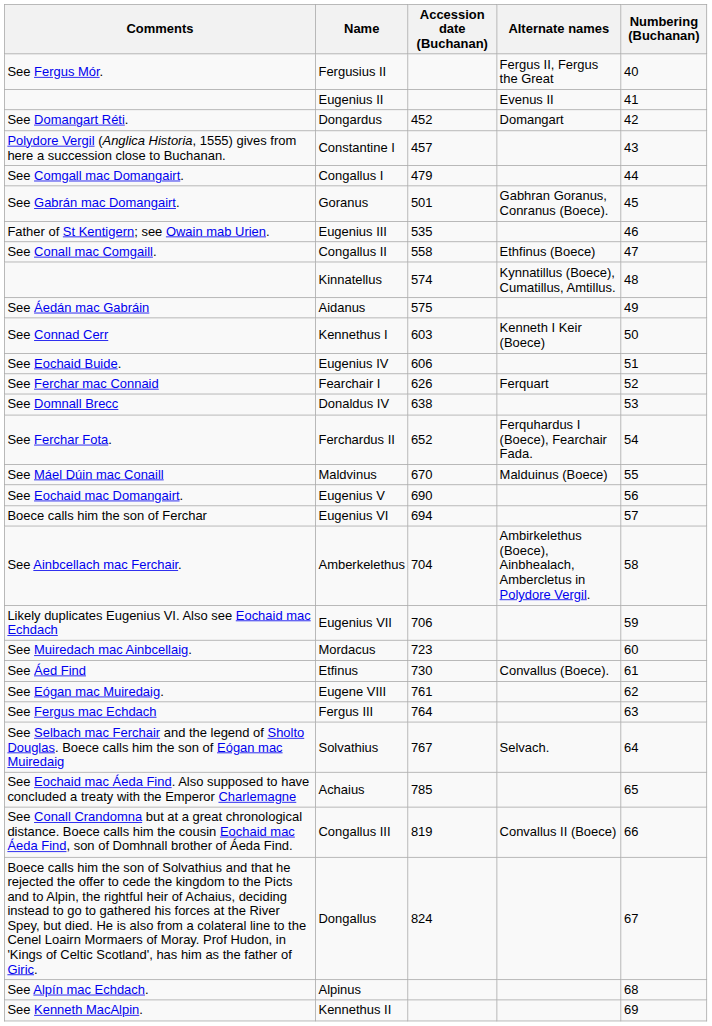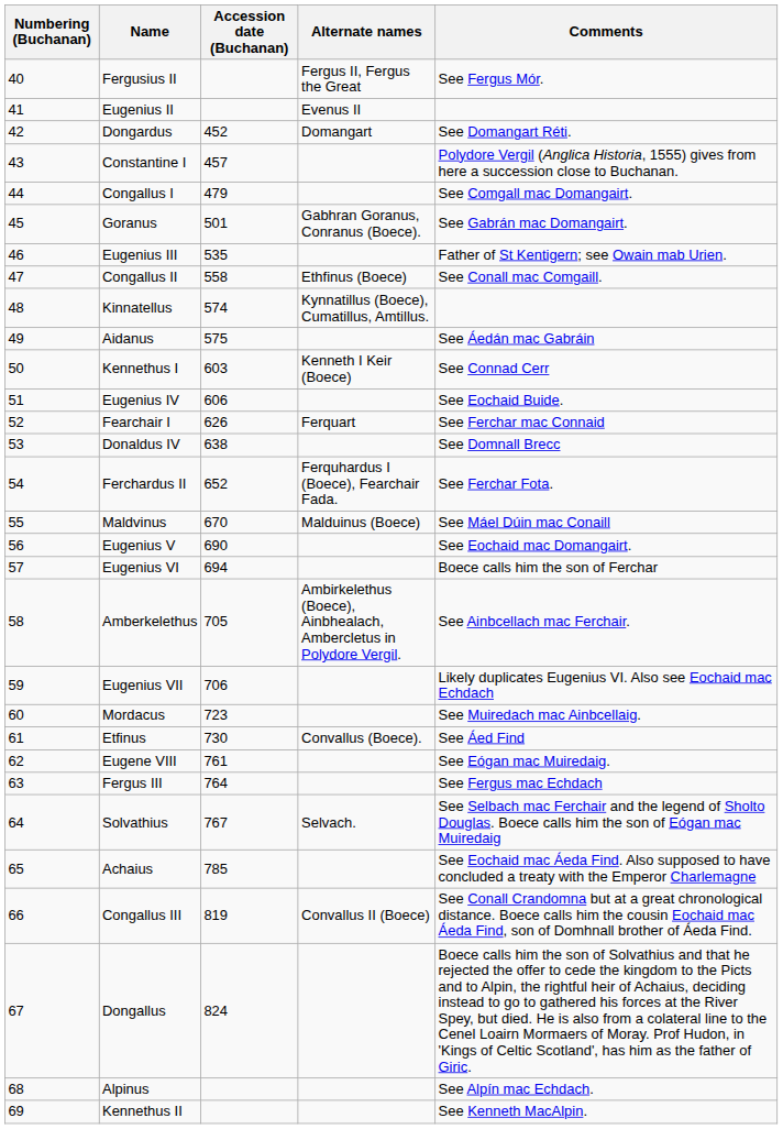columns swapped: Numbering (Buchanan) <-> Comments
Amberkelethus | Accession date (Buchanan): 704 -> 705
